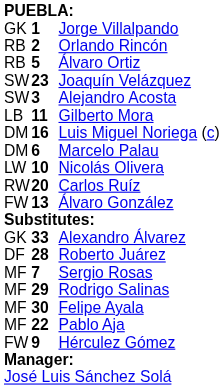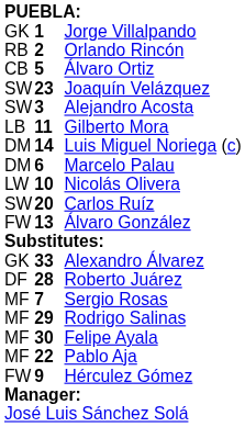Álvaro Ortiz | column 1: RB -> CB
Luis Miguel Noriega (c) | column 2: 16 -> 14
Carlos Ruíz | column 1: RW -> SW
